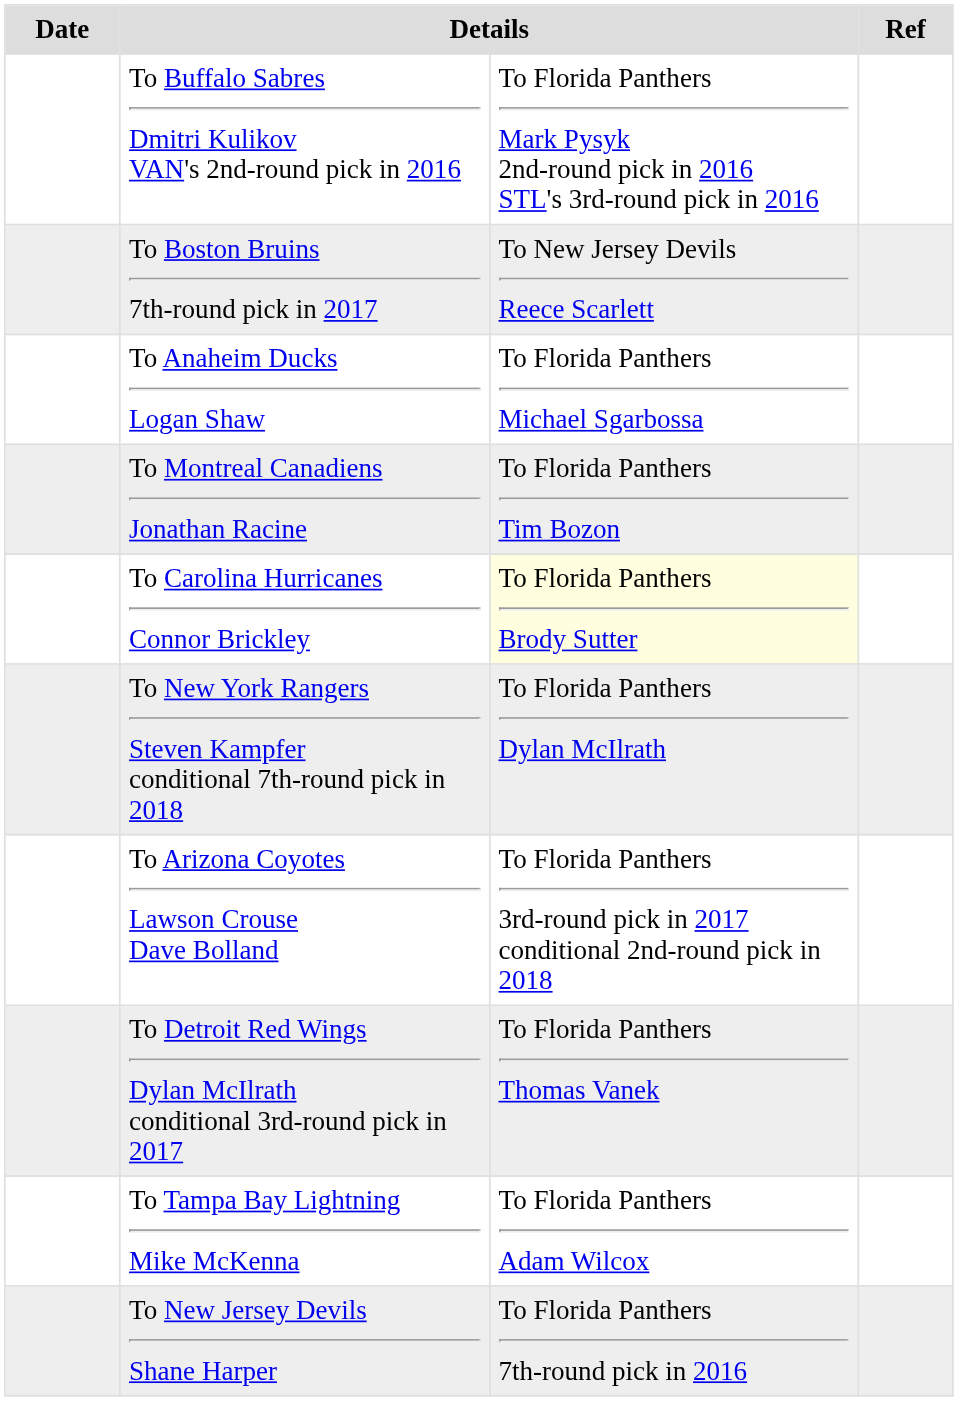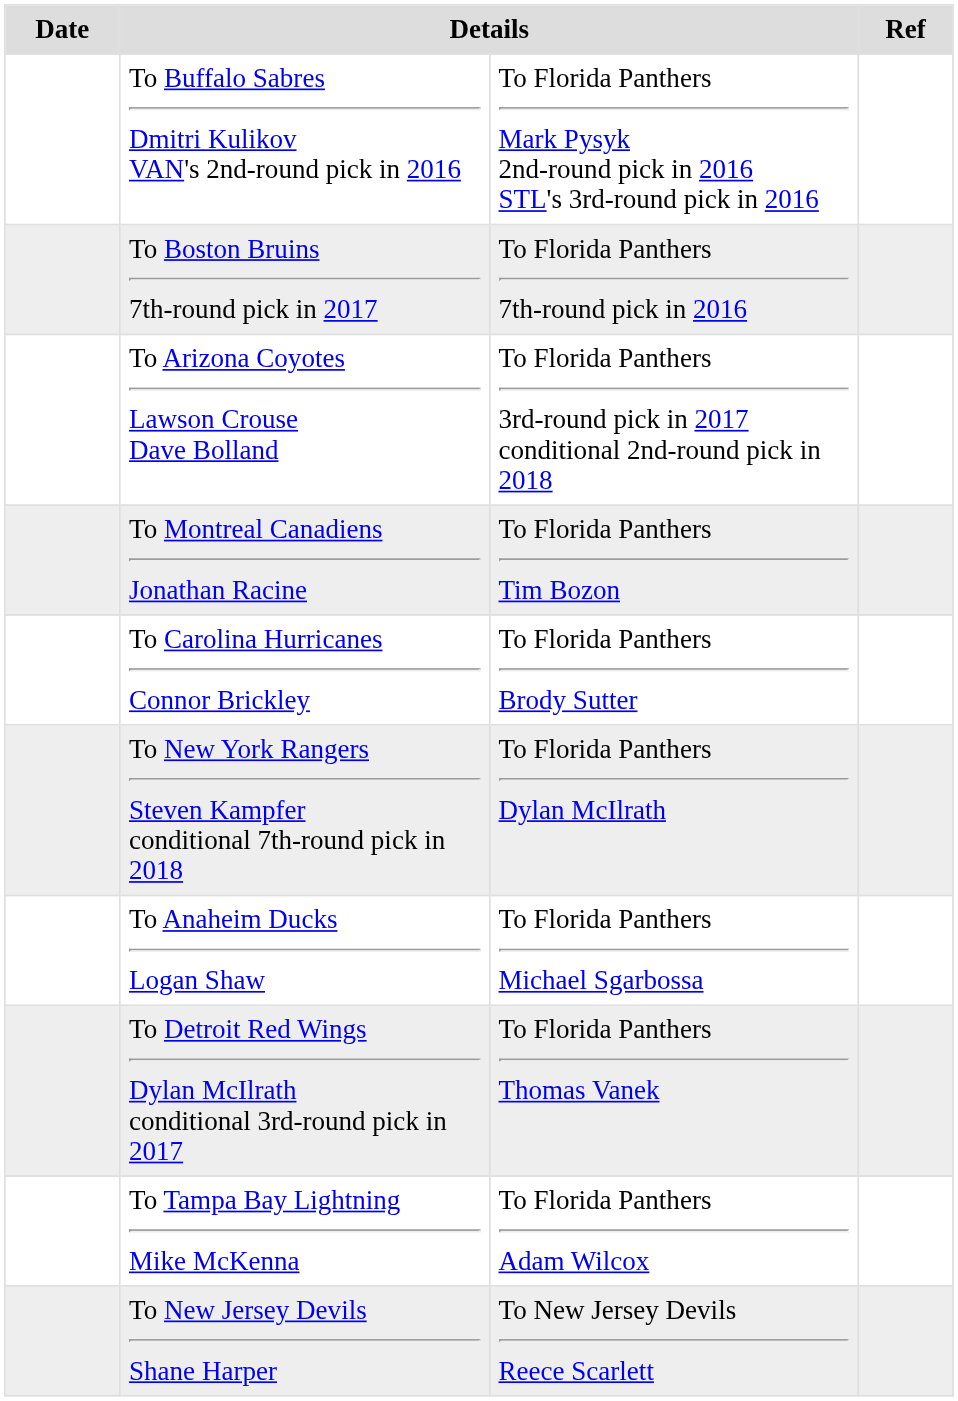To Boston Bruins 7th-round pick in 2017 | column 3: To New Jersey Devils Reece Scarlett -> To Florida Panthers 7th-round pick in 2016
rows swapped: To Arizona Coyotes Lawson Crouse Dave Bolland <-> To Anaheim Ducks Logan Shaw
To Carolina Hurricanes Connor Brickley | column 3: lightyellow background -> no background
To New Jersey Devils Shane Harper | column 3: To Florida Panthers 7th-round pick in 2016 -> To New Jersey Devils Reece Scarlett
